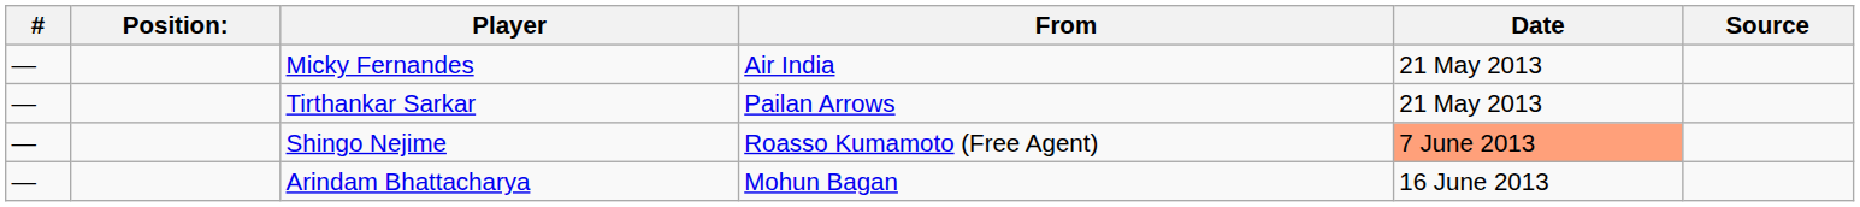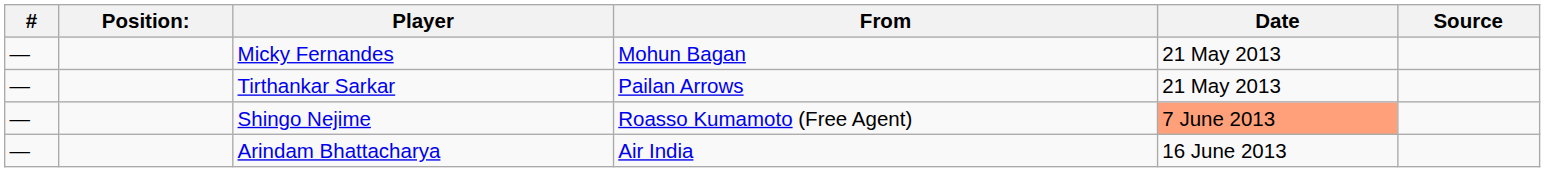Micky Fernandes | From: Air India -> Mohun Bagan
Arindam Bhattacharya | From: Mohun Bagan -> Air India
